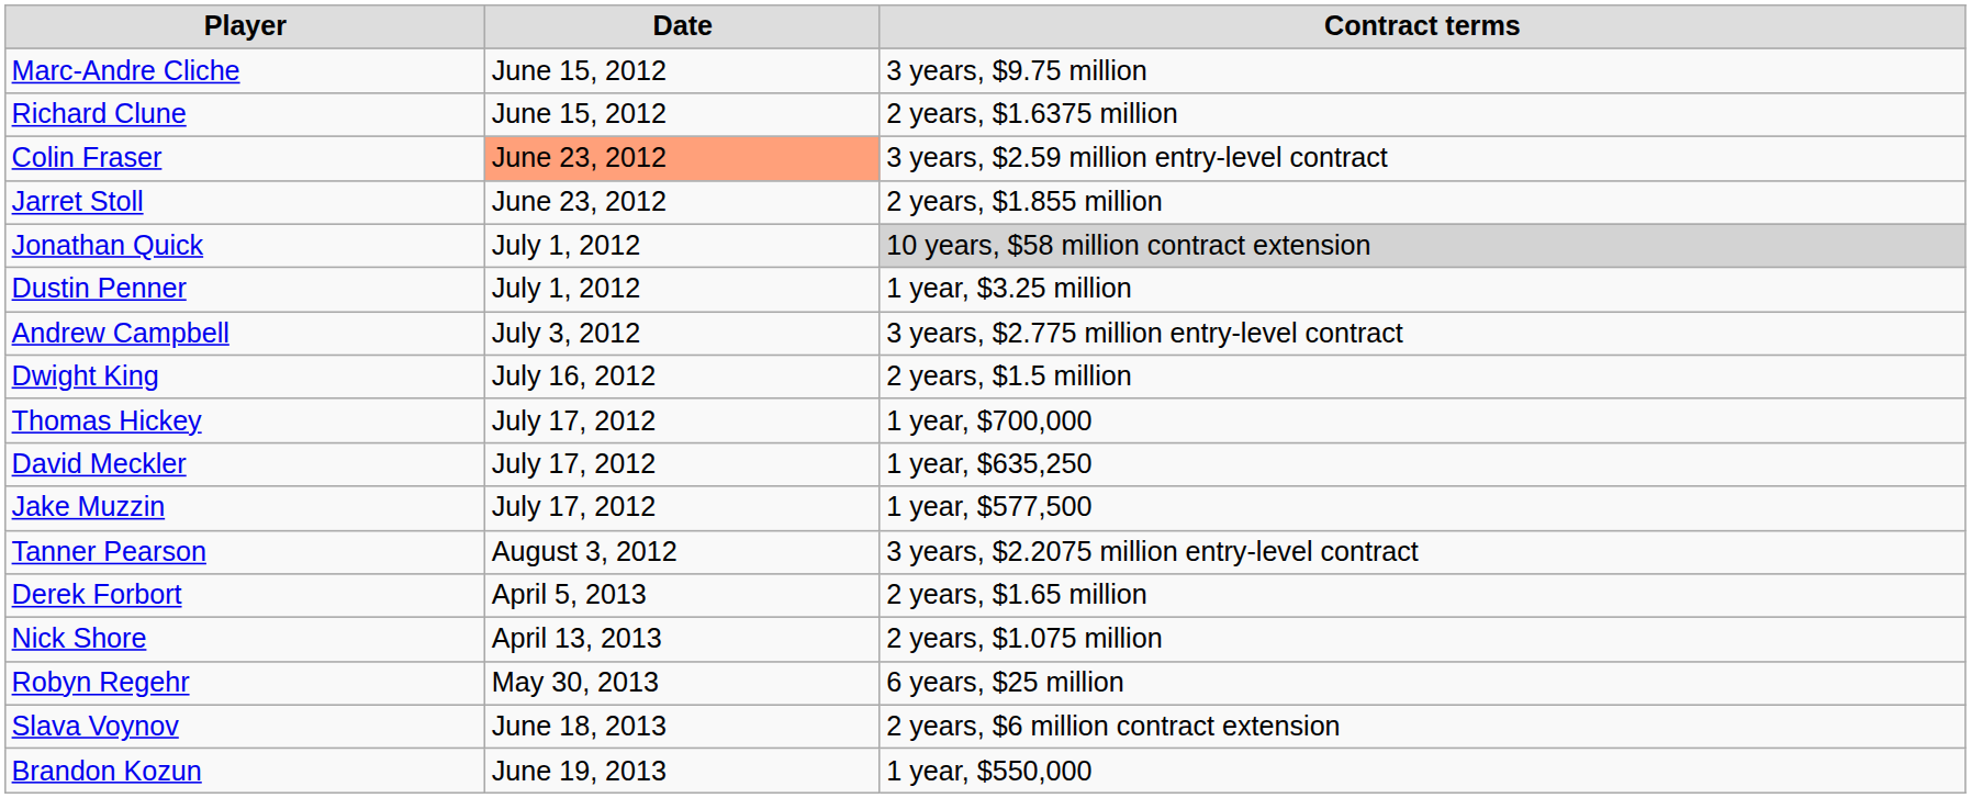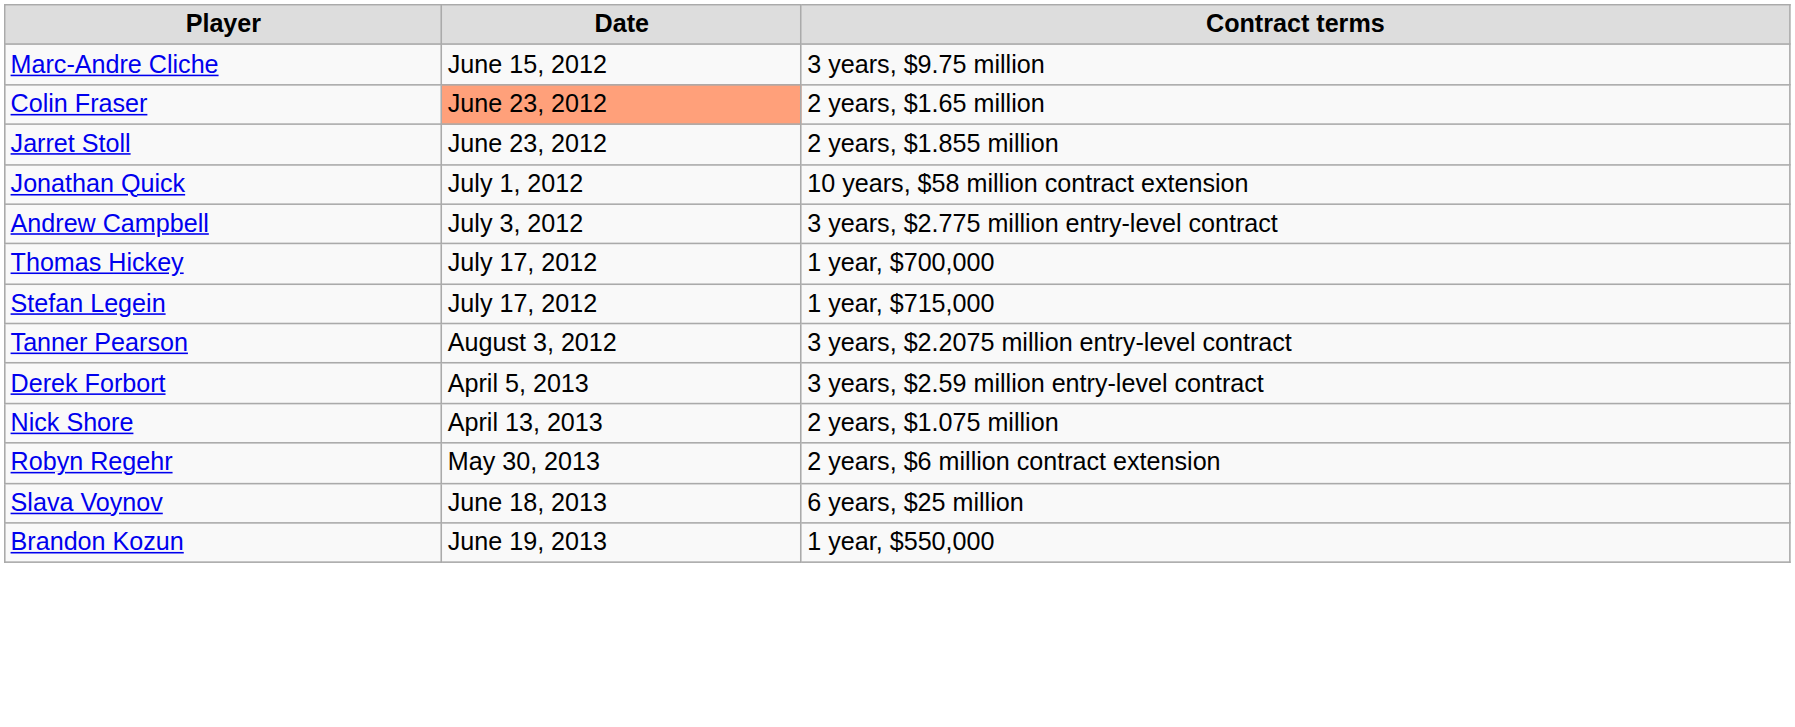- row: Richard Clune | June 15, 2012 | 2 years, $1.6375 million
Colin Fraser | Contract terms: 3 years, $2.59 million entry-level contract -> 2 years, $1.65 million
Jonathan Quick | Contract terms: lightgrey background -> no background
- row: Dustin Penner | July 1, 2012 | 1 year, $3.25 million
- row: Dwight King | July 16, 2012 | 2 years, $1.5 million
+ row: Stefan Legein | July 17, 2012 | 1 year, $715,000
- row: David Meckler | July 17, 2012 | 1 year, $635,250
- row: Jake Muzzin | July 17, 2012 | 1 year, $577,500
Derek Forbort | Contract terms: 2 years, $1.65 million -> 3 years, $2.59 million entry-level contract
Robyn Regehr | Contract terms: 6 years, $25 million -> 2 years, $6 million contract extension
Slava Voynov | Contract terms: 2 years, $6 million contract extension -> 6 years, $25 million
